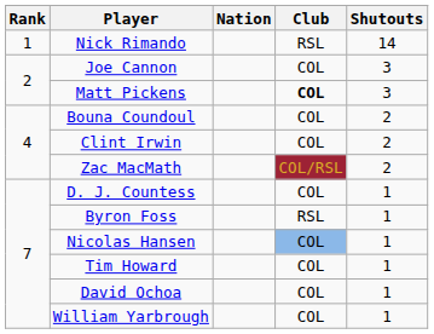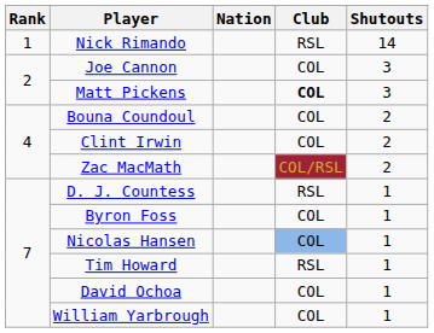D. J. Countess | Club: COL -> RSL
Byron Foss | Club: RSL -> COL
Tim Howard | Club: COL -> RSL
